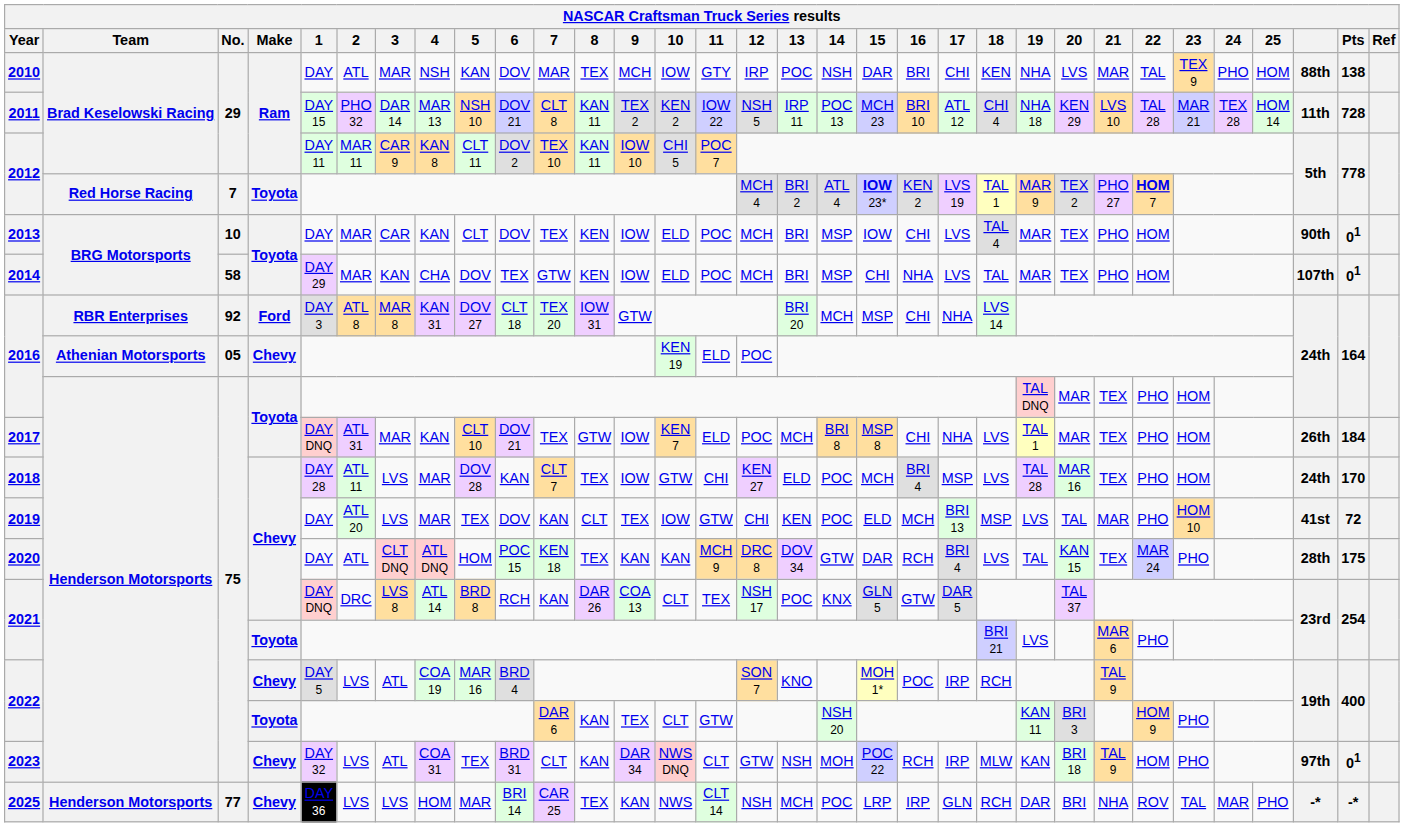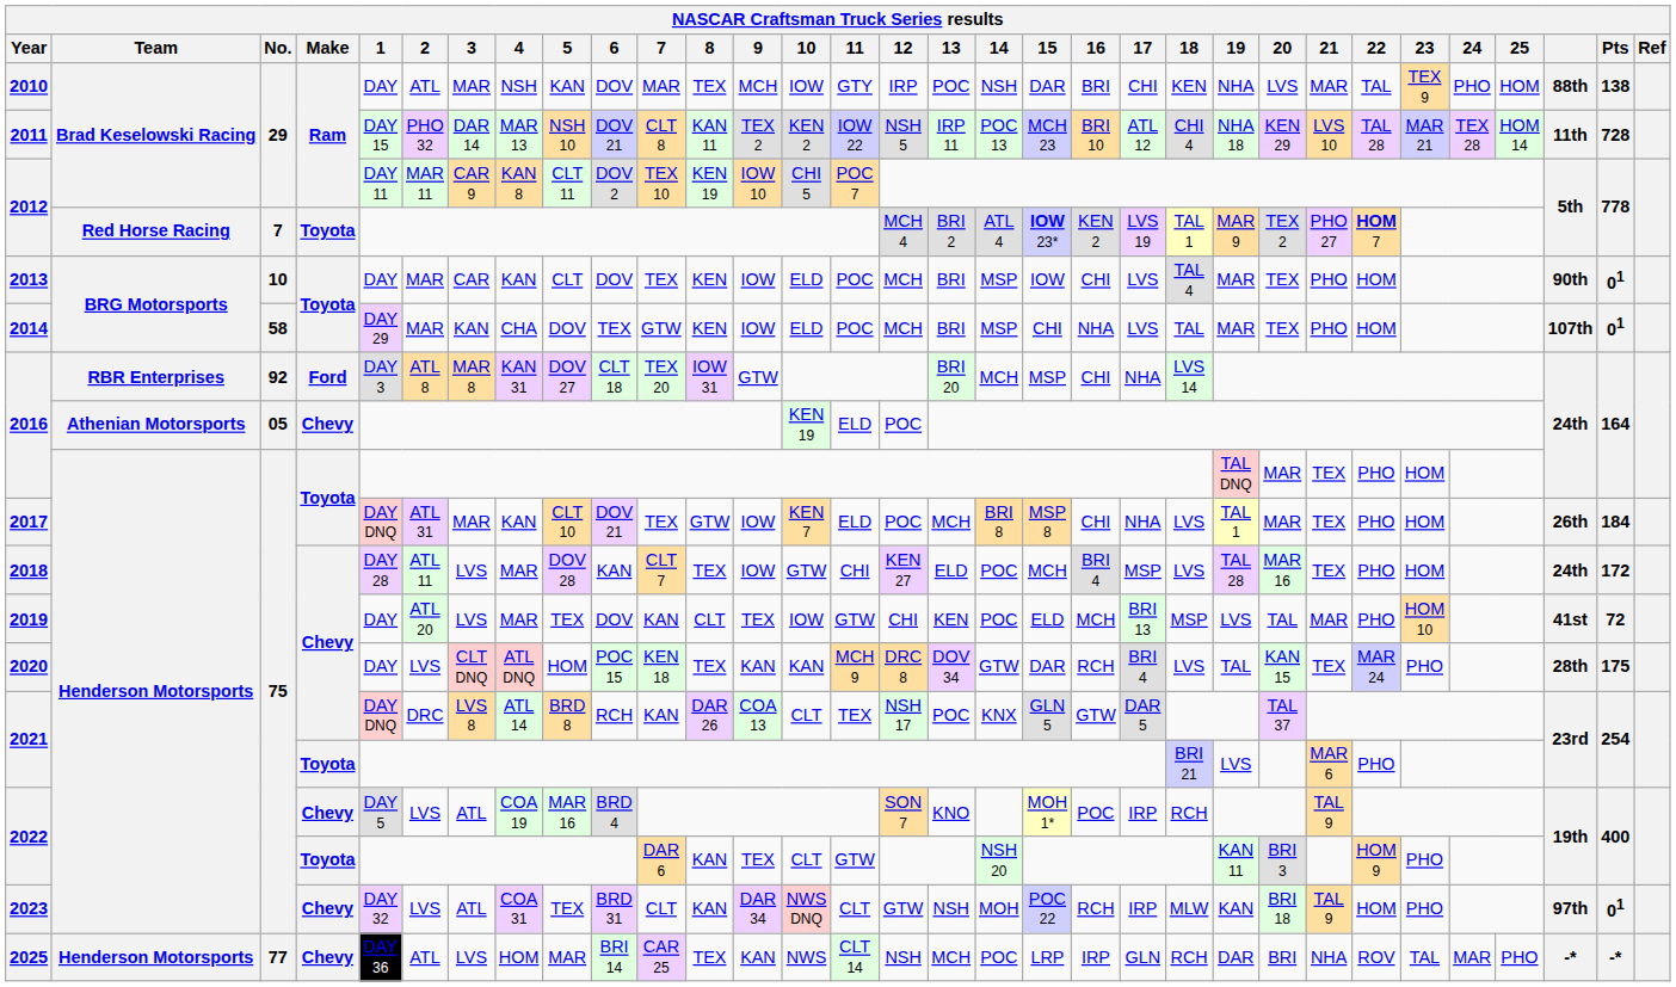2012 / Ram | 8: KAN 11 -> KEN 19
2018 | Pts: 170 -> 172
2020 | 2: ATL -> LVS
2025 | 2: LVS -> ATL
